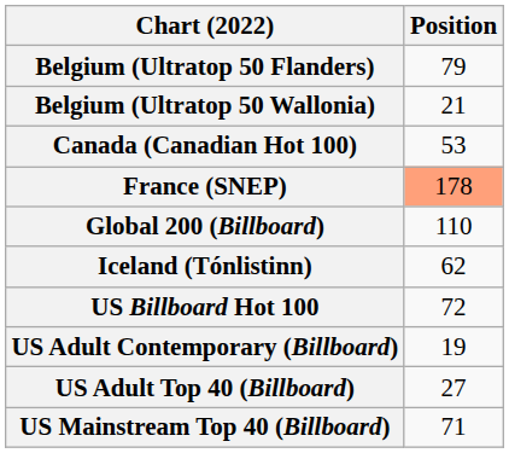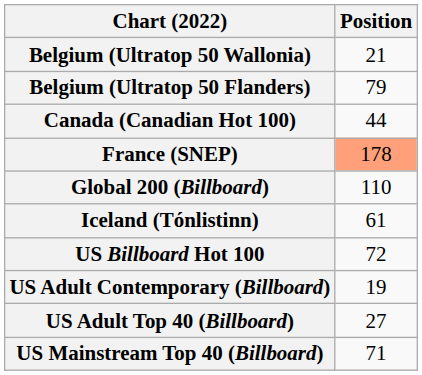rows swapped: Belgium (Ultratop 50 Flanders) <-> Belgium (Ultratop 50 Wallonia)
Canada (Canadian Hot 100) | Position: 53 -> 44
Iceland (Tónlistinn) | Position: 62 -> 61
